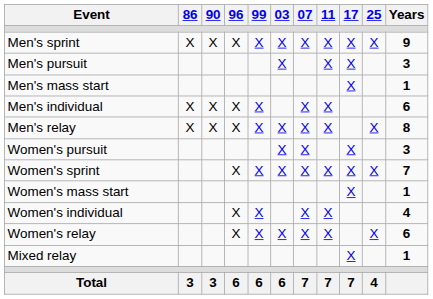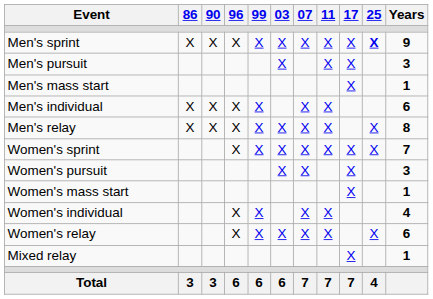Men's sprint | 25: normal -> bold
rows swapped: Women's sprint <-> Women's pursuit
